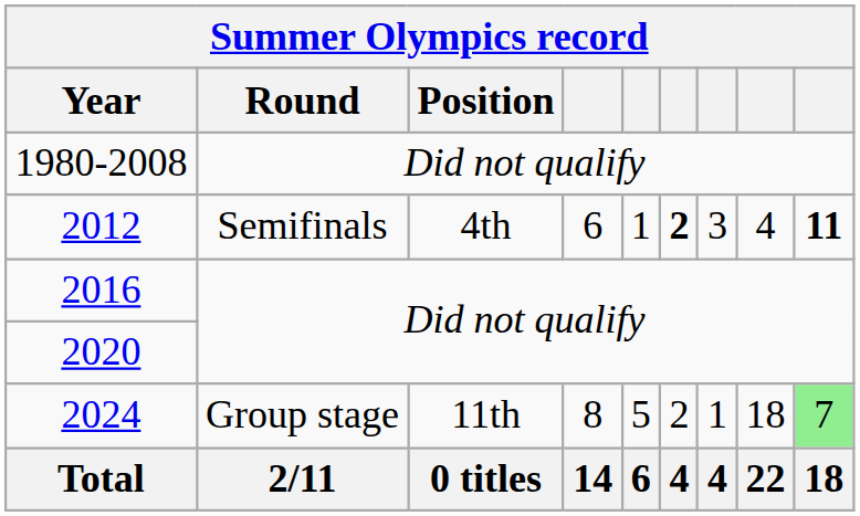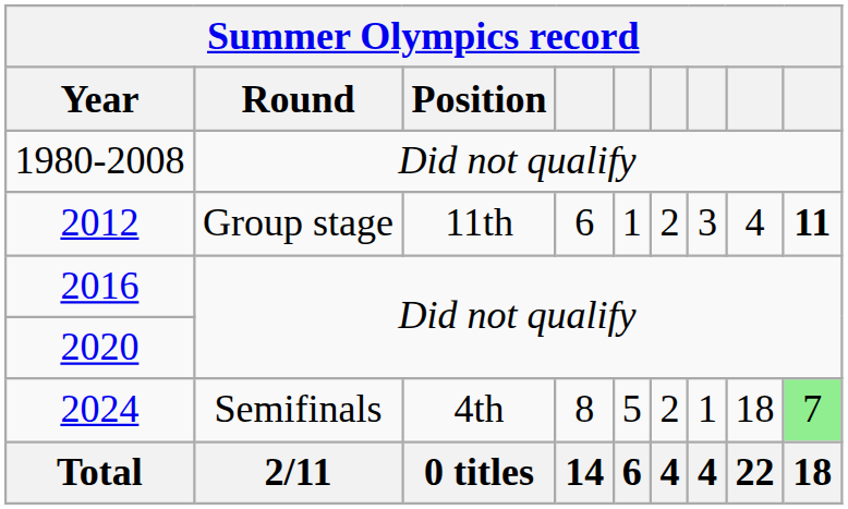2012 | Round: Semifinals -> Group stage
2012 | Position: 4th -> 11th
2012 | column 6: bold -> normal
2024 | Round: Group stage -> Semifinals
2024 | Position: 11th -> 4th
